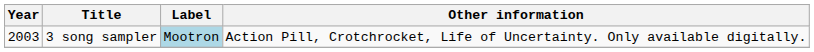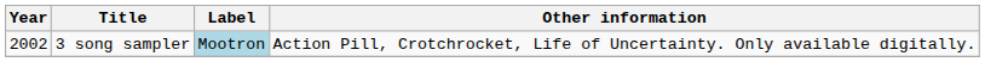3 song sampler | Year: 2003 -> 2002
